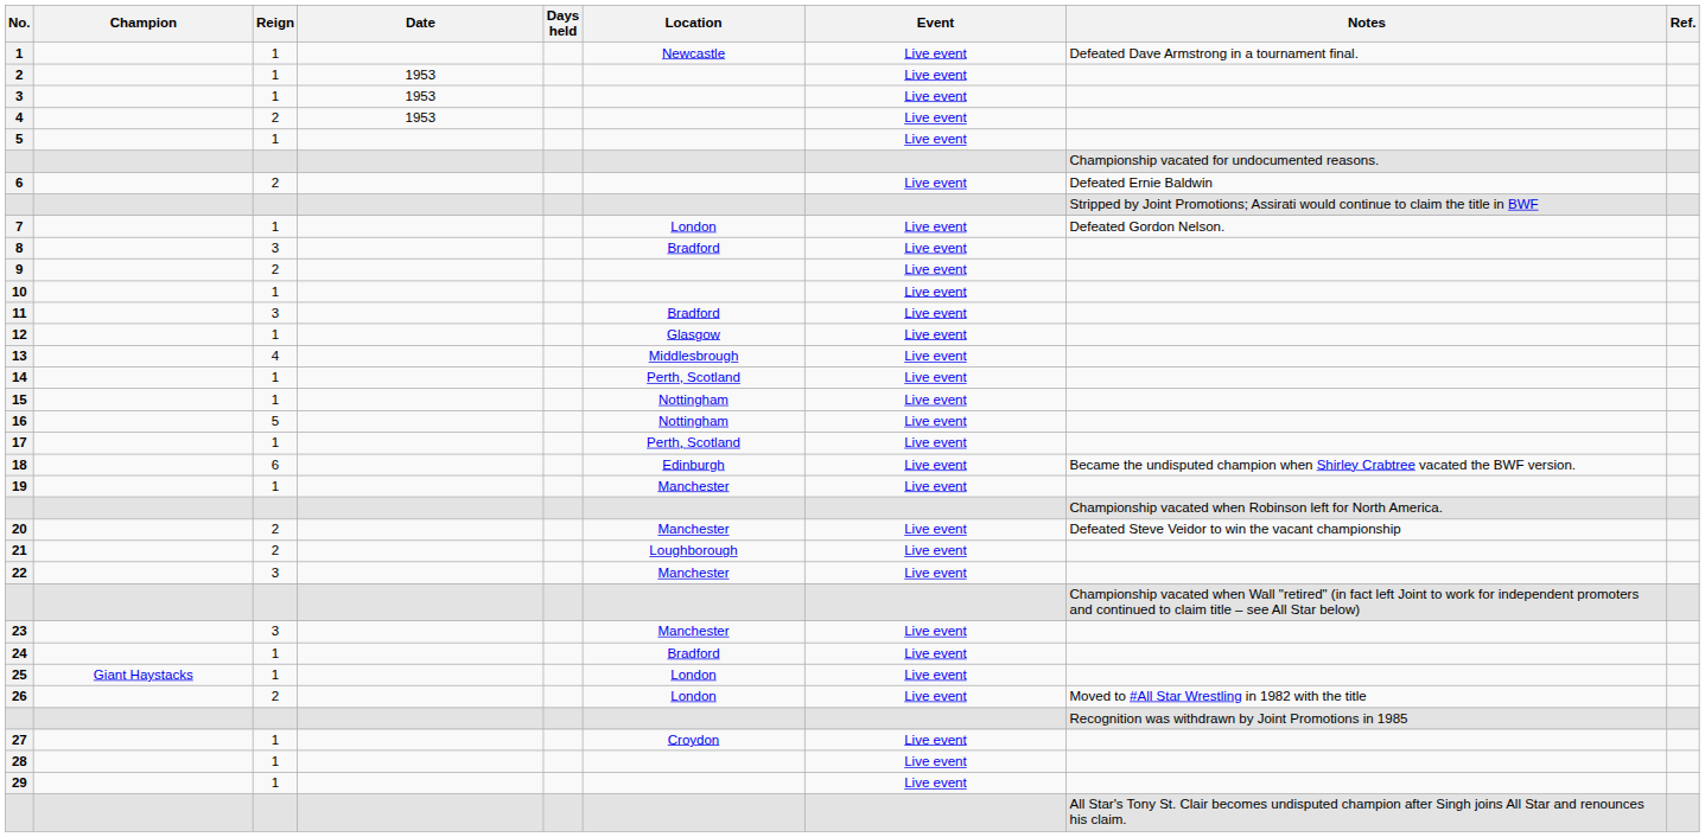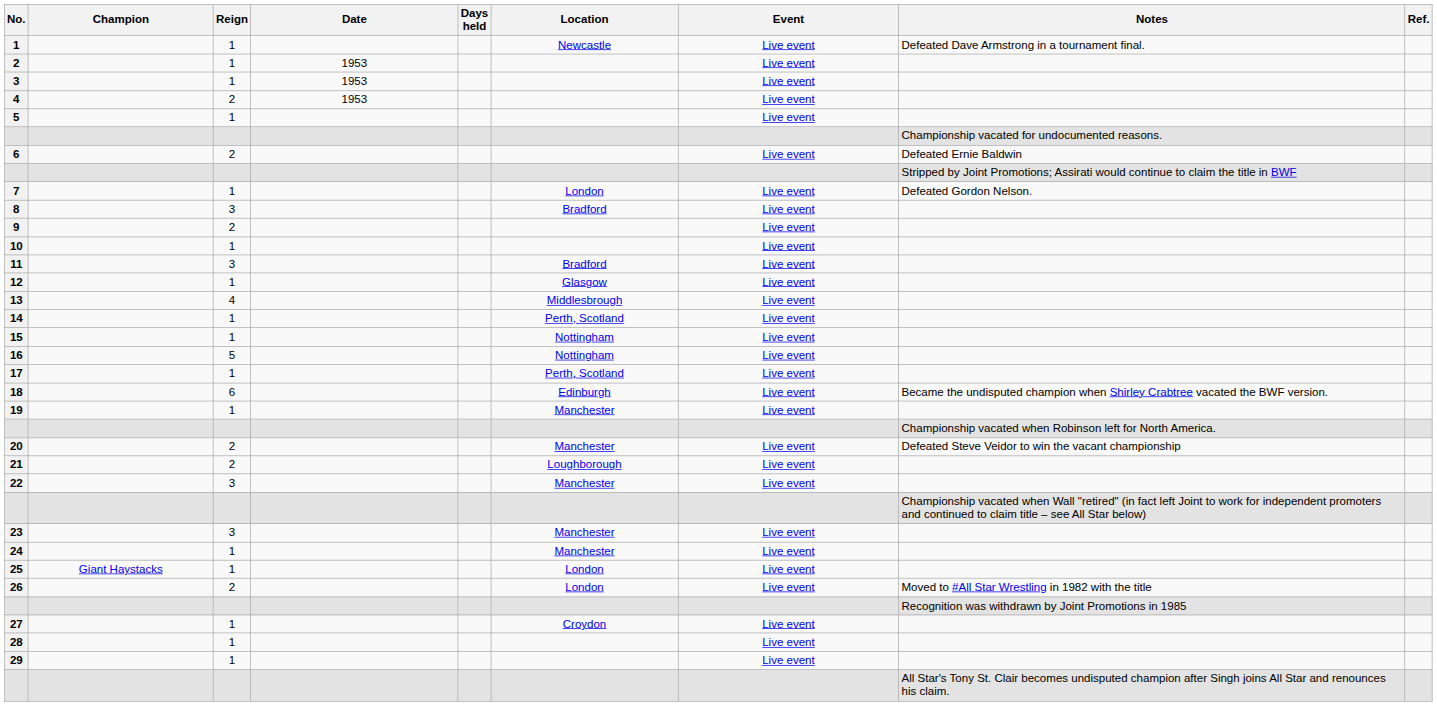24 | Location: Bradford -> Manchester
